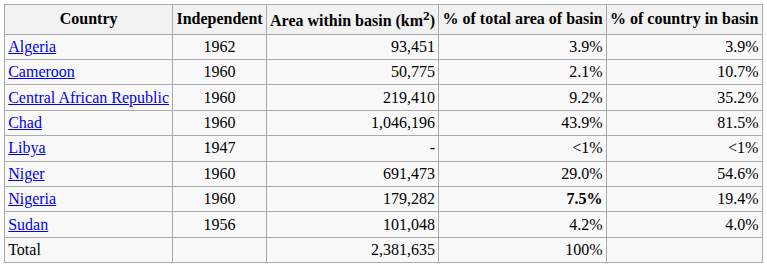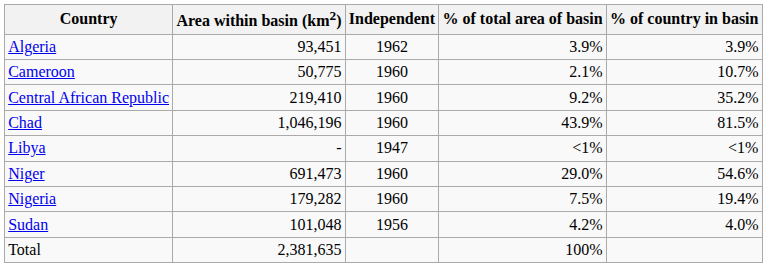columns swapped: Independent <-> Area within basin (km2)
Nigeria | % of total area of basin: bold -> normal
